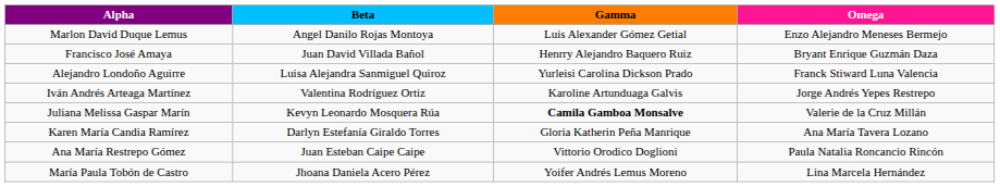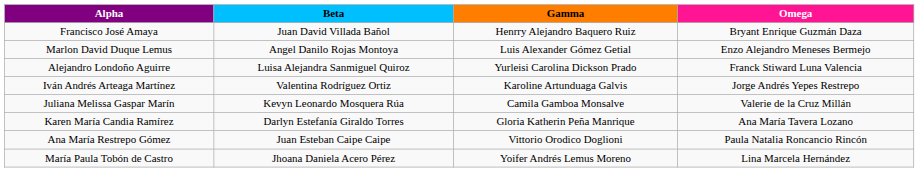rows swapped: Marlon David Duque Lemus <-> Francisco José Amaya
Juliana Melissa Gaspar Marín | Gamma: bold -> normal
